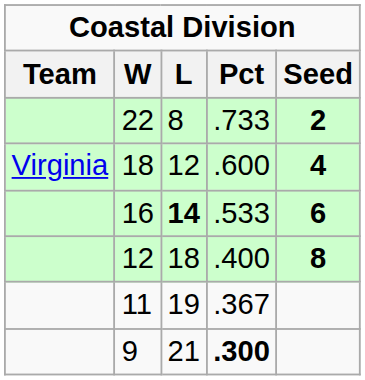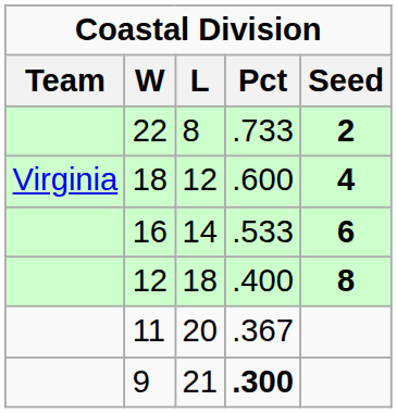16 | L: bold -> normal
11 | L: 19 -> 20
